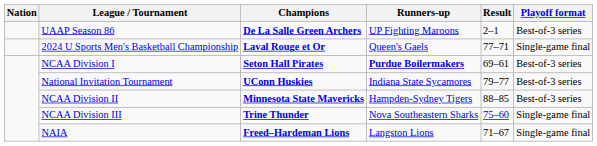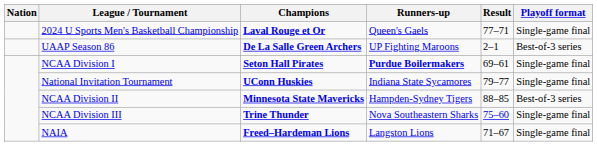rows swapped: 2024 U Sports Men's Basketball Championship <-> UAAP Season 86
NCAA Division I | Playoff format: Best-of-3 series -> Single-game final
National Invitation Tournament | Playoff format: Best-of-3 series -> Single-game final
